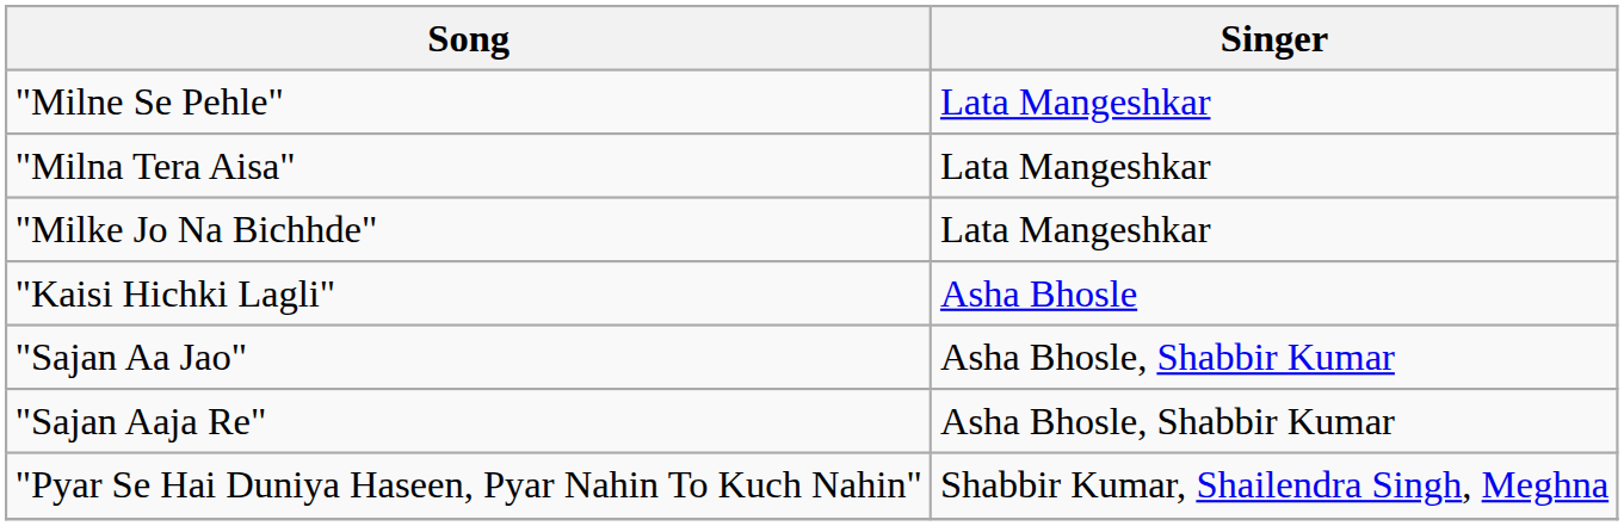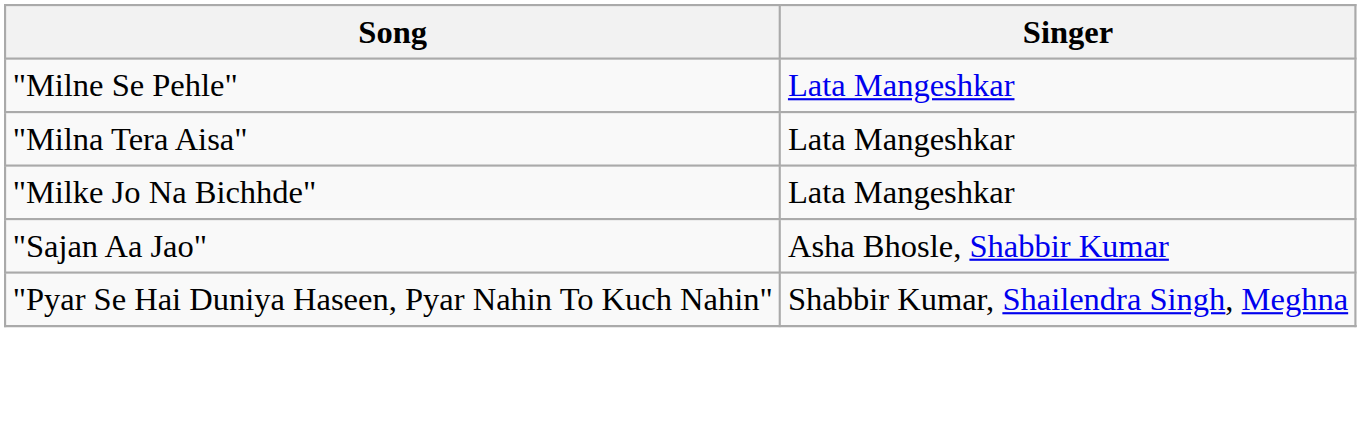- row: "Kaisi Hichki Lagli" | Asha Bhosle
- row: "Sajan Aaja Re" | Asha Bhosle, Shabbir Kumar
